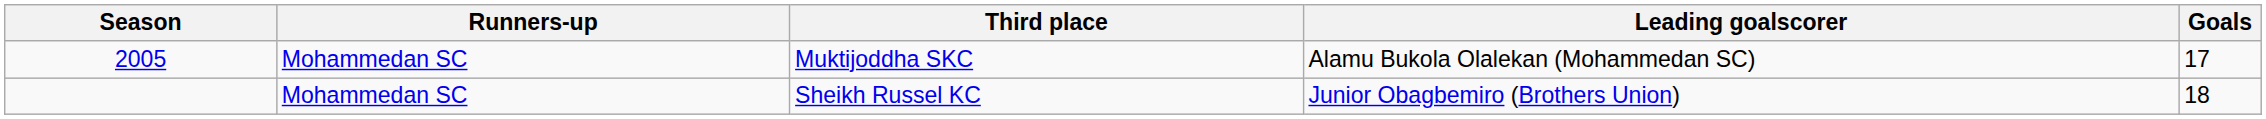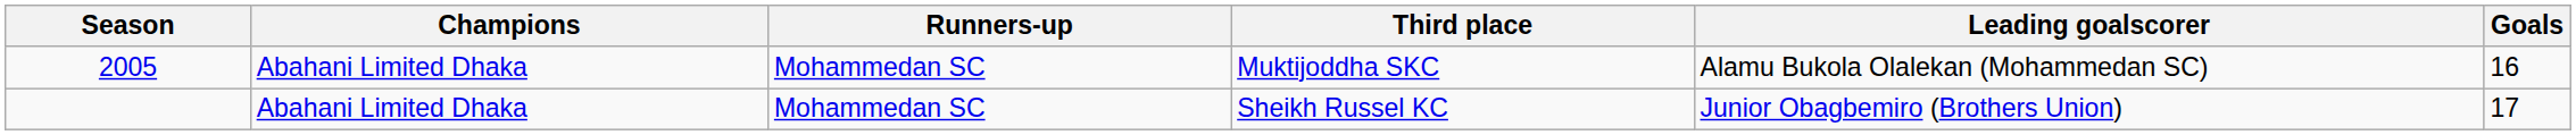+ column: Champions | Abahani Limited Dhaka | Abahani Limited Dhaka
Muktijoddha SKC | Goals: 17 -> 16
Sheikh Russel KC | Goals: 18 -> 17
